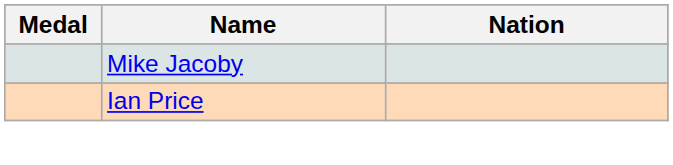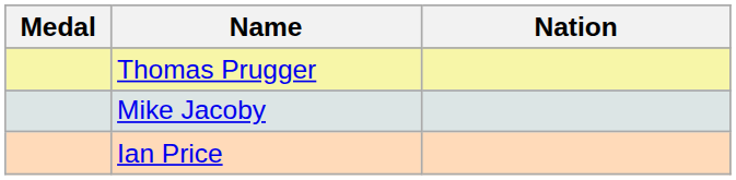+ row: Thomas Prugger
